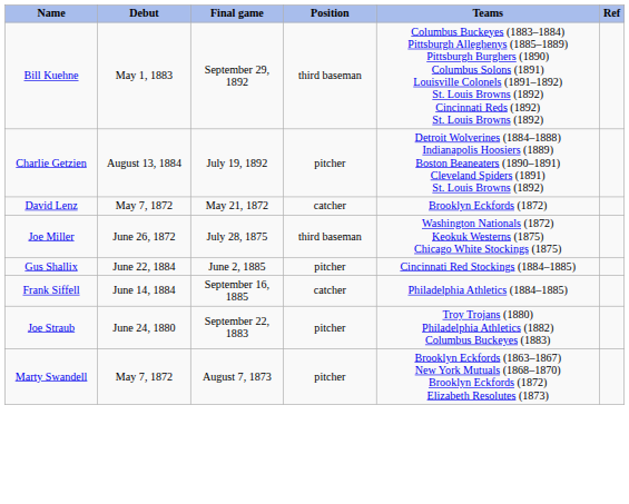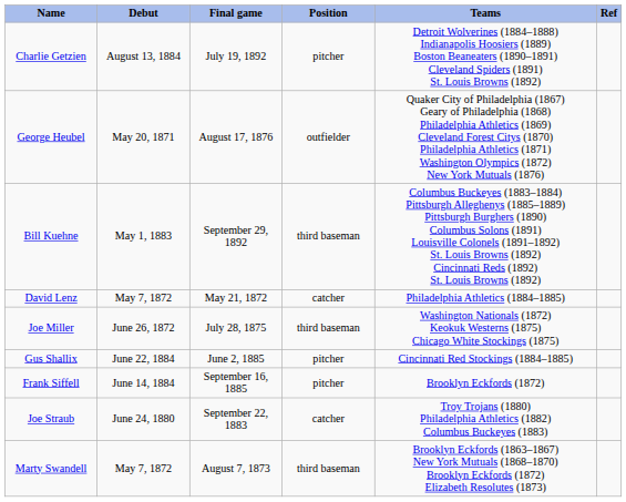rows swapped: Charlie Getzien <-> Bill Kuehne
+ row: George Heubel | May 20, 1871 | August 17, 1876 | outfielder | Quaker City of Philadelphia (1867) Geary of Philadelphia (1868) Philadelphia Athletics (1869) Cleveland Forest Citys (1870) Philadelphia Athletics (1871) Washington Olympics (1872) New York Mutuals (1876)
David Lenz | Teams: Brooklyn Eckfords (1872) -> Philadelphia Athletics (1884–1885)
Frank Siffell | Position: catcher -> pitcher
Frank Siffell | Teams: Philadelphia Athletics (1884–1885) -> Brooklyn Eckfords (1872)
Joe Straub | Position: pitcher -> catcher
Marty Swandell | Position: pitcher -> third baseman
